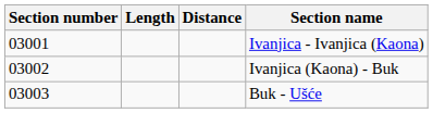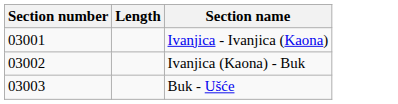- column: Distance
